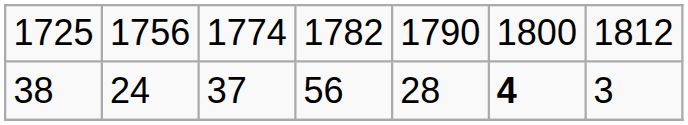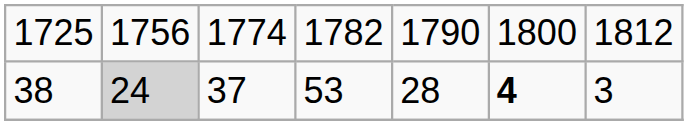38 | column 2: no background -> lightgrey background
38 | column 4: 56 -> 53
